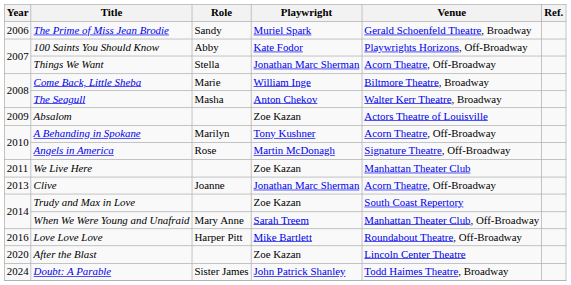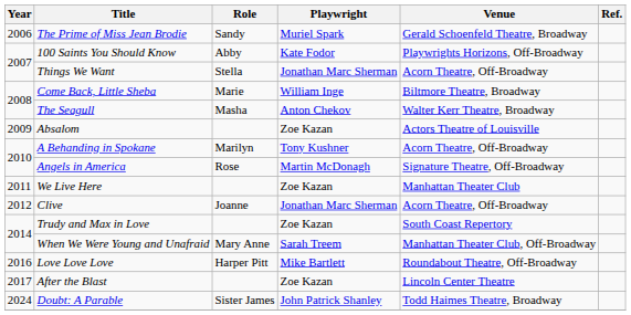Clive | Year: 2013 -> 2012
After the Blast | Year: 2020 -> 2017
